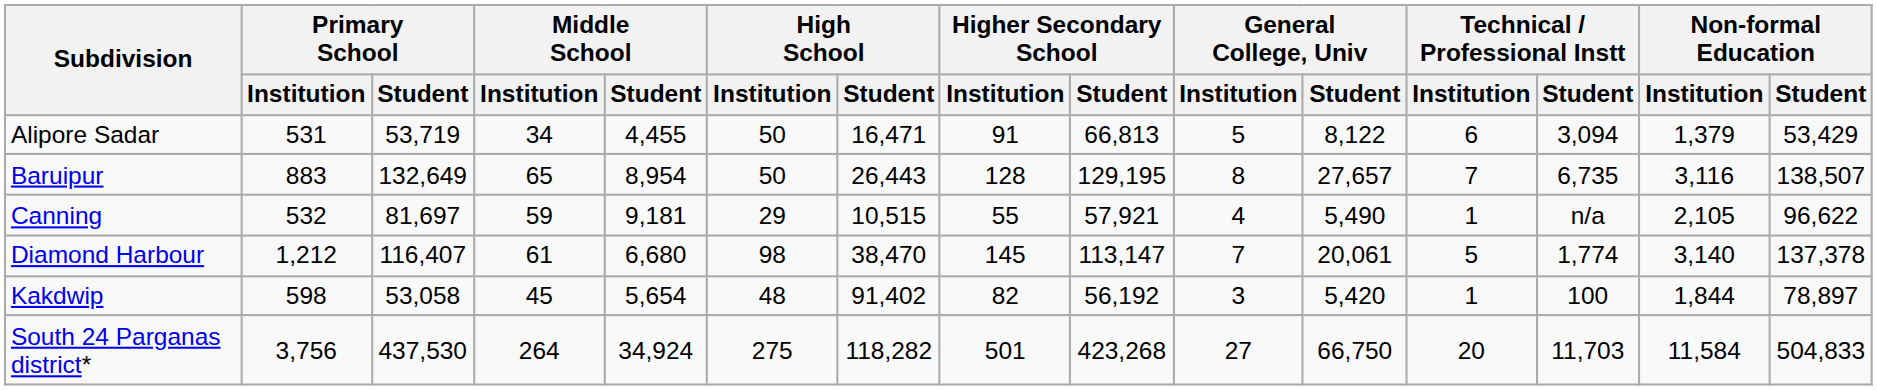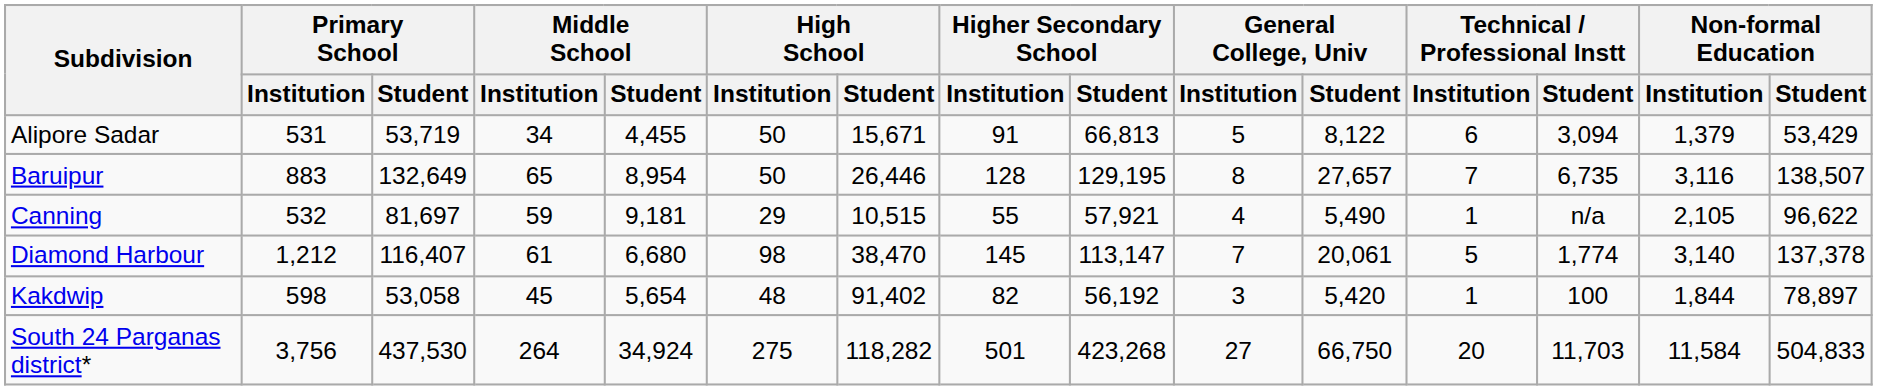Alipore Sadar | High School / Student: 16,471 -> 15,671
Baruipur | High School / Student: 26,443 -> 26,446
